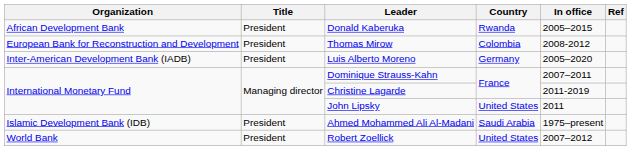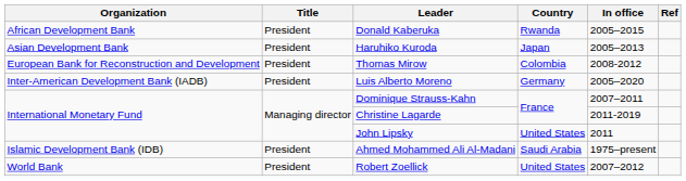+ row: Asian Development Bank | President | Haruhiko Kuroda | Japan | 2005–2013
